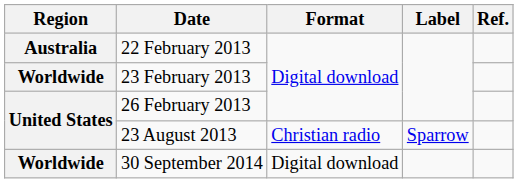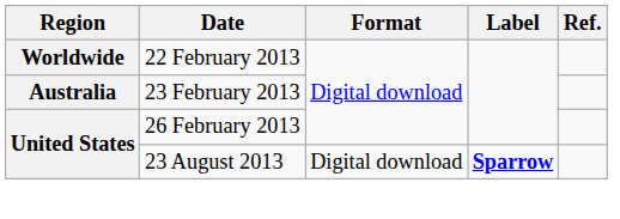22 February 2013 | Region: Australia -> Worldwide
23 February 2013 | Region: Worldwide -> Australia
23 August 2013 | Format: Christian radio -> Digital download
23 August 2013 | Label: normal -> bold
- row: Worldwide | 30 September 2014 | Digital download
